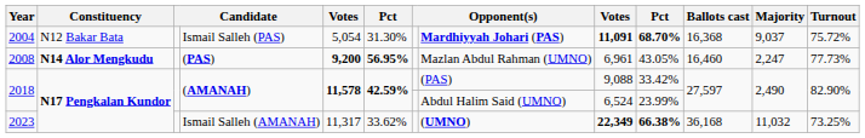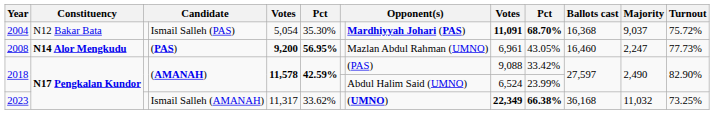2004 | column 6: 31.30% -> 35.30%
